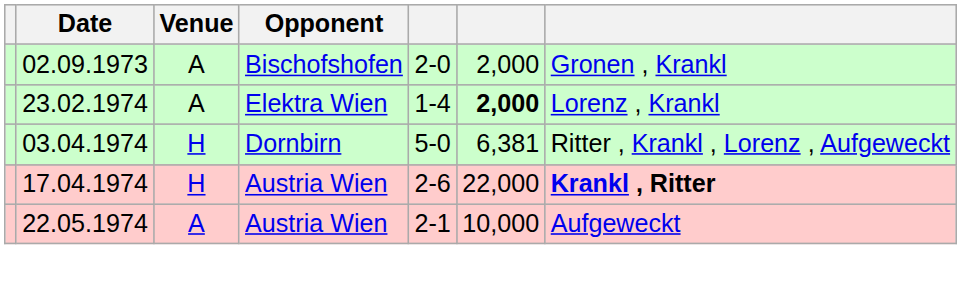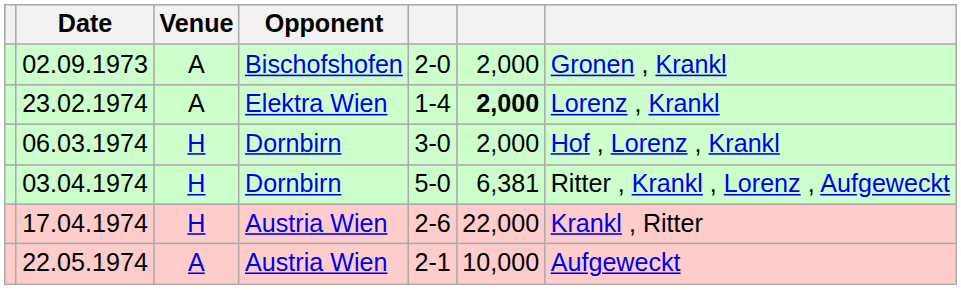+ row: 06.03.1974 | H | Dornbirn | 3-0 | 2,000 | Hof , Lorenz , Krankl
17.04.1974 | column 7: bold -> normal
